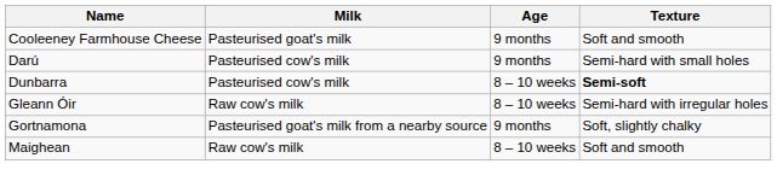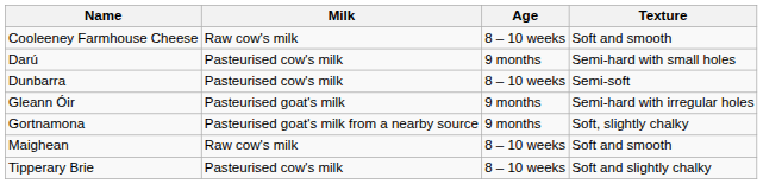Cooleeney Farmhouse Cheese | Milk: Pasteurised goat's milk -> Raw cow's milk
Cooleeney Farmhouse Cheese | Age: 9 months -> 8 – 10 weeks
Dunbarra | Texture: bold -> normal
Gleann Óir | Milk: Raw cow's milk -> Pasteurised goat's milk
Gleann Óir | Age: 8 – 10 weeks -> 9 months
+ row: Tipperary Brie | Pasteurised cow's milk | 8 – 10 weeks | Soft and slightly chalky
